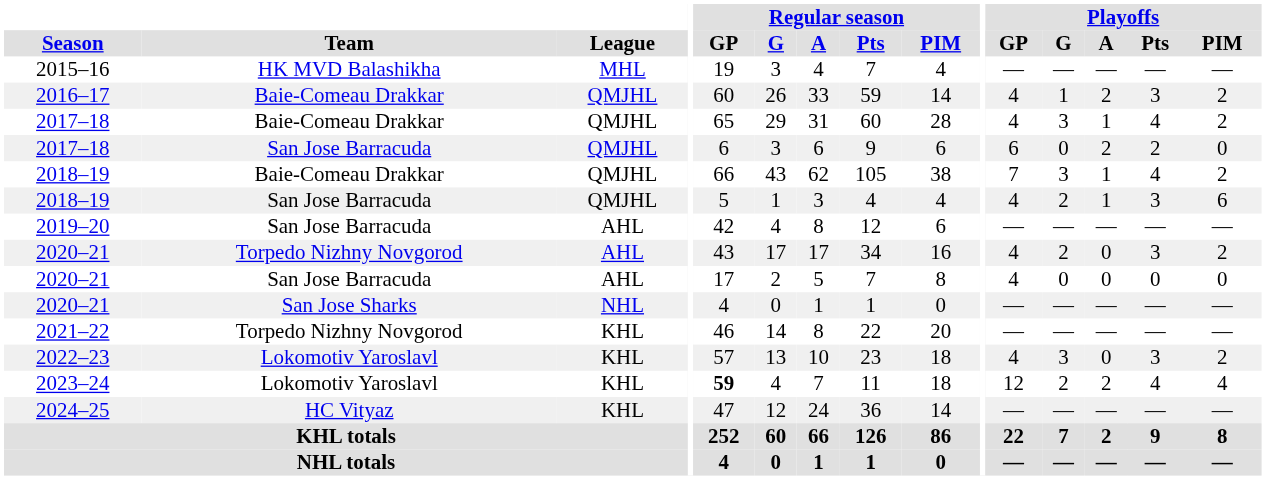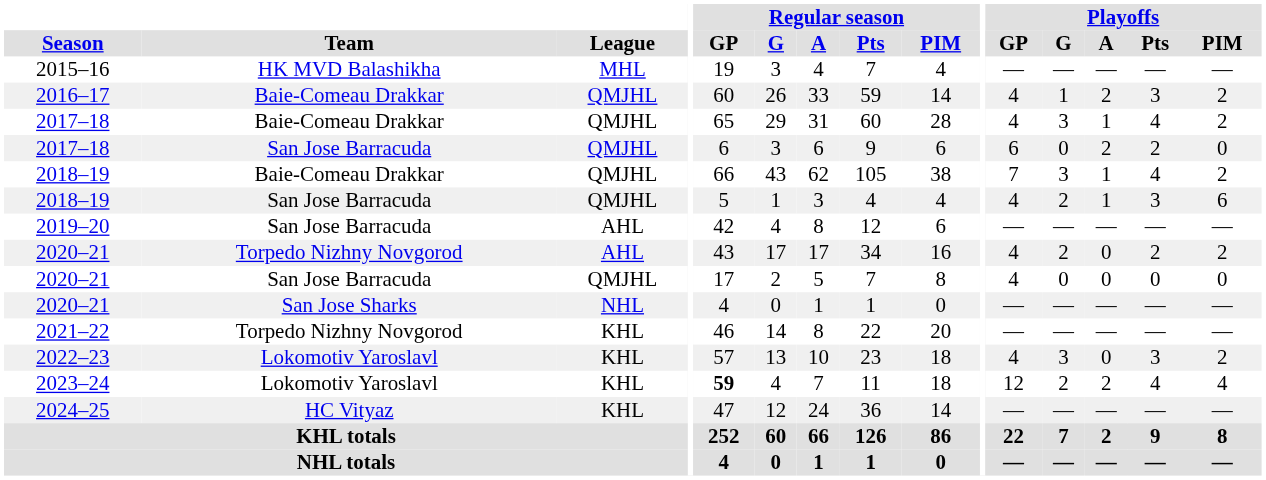2020–21 / Torpedo Nizhny Novgorod | Playoffs / Pts: 3 -> 2
2020–21 / San Jose Barracuda | League: AHL -> QMJHL
